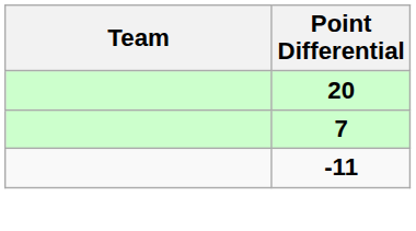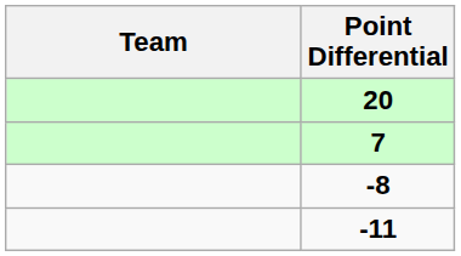+ row: -8
